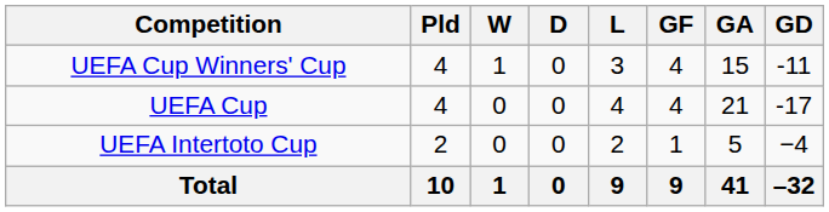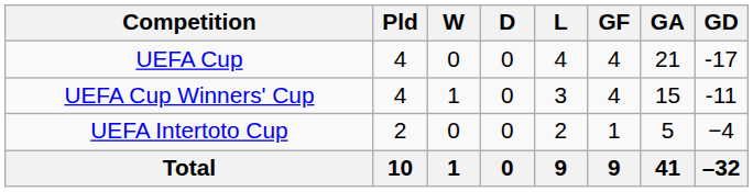rows swapped: UEFA Cup Winners' Cup <-> UEFA Cup
